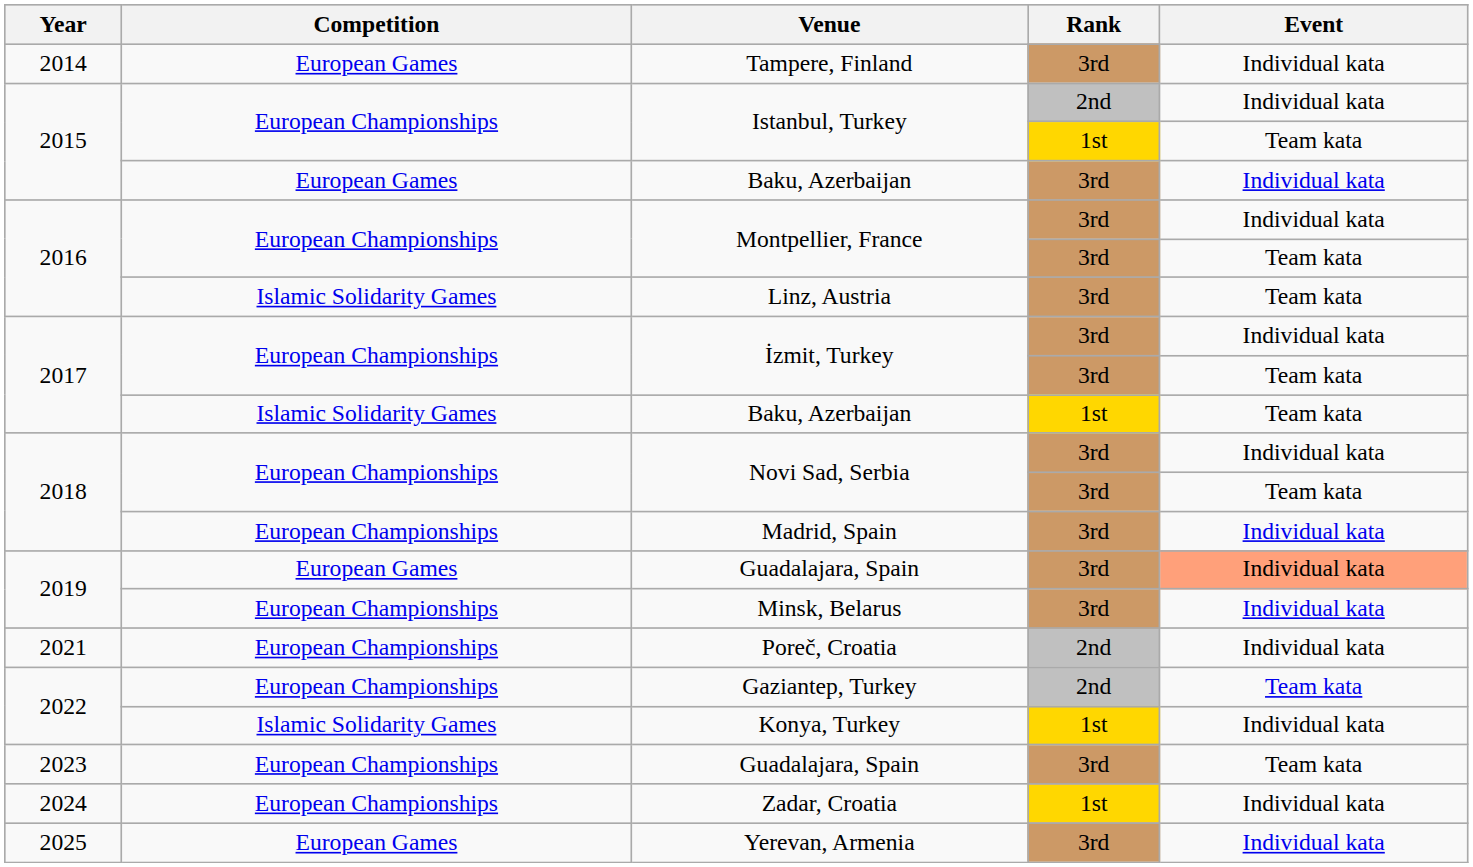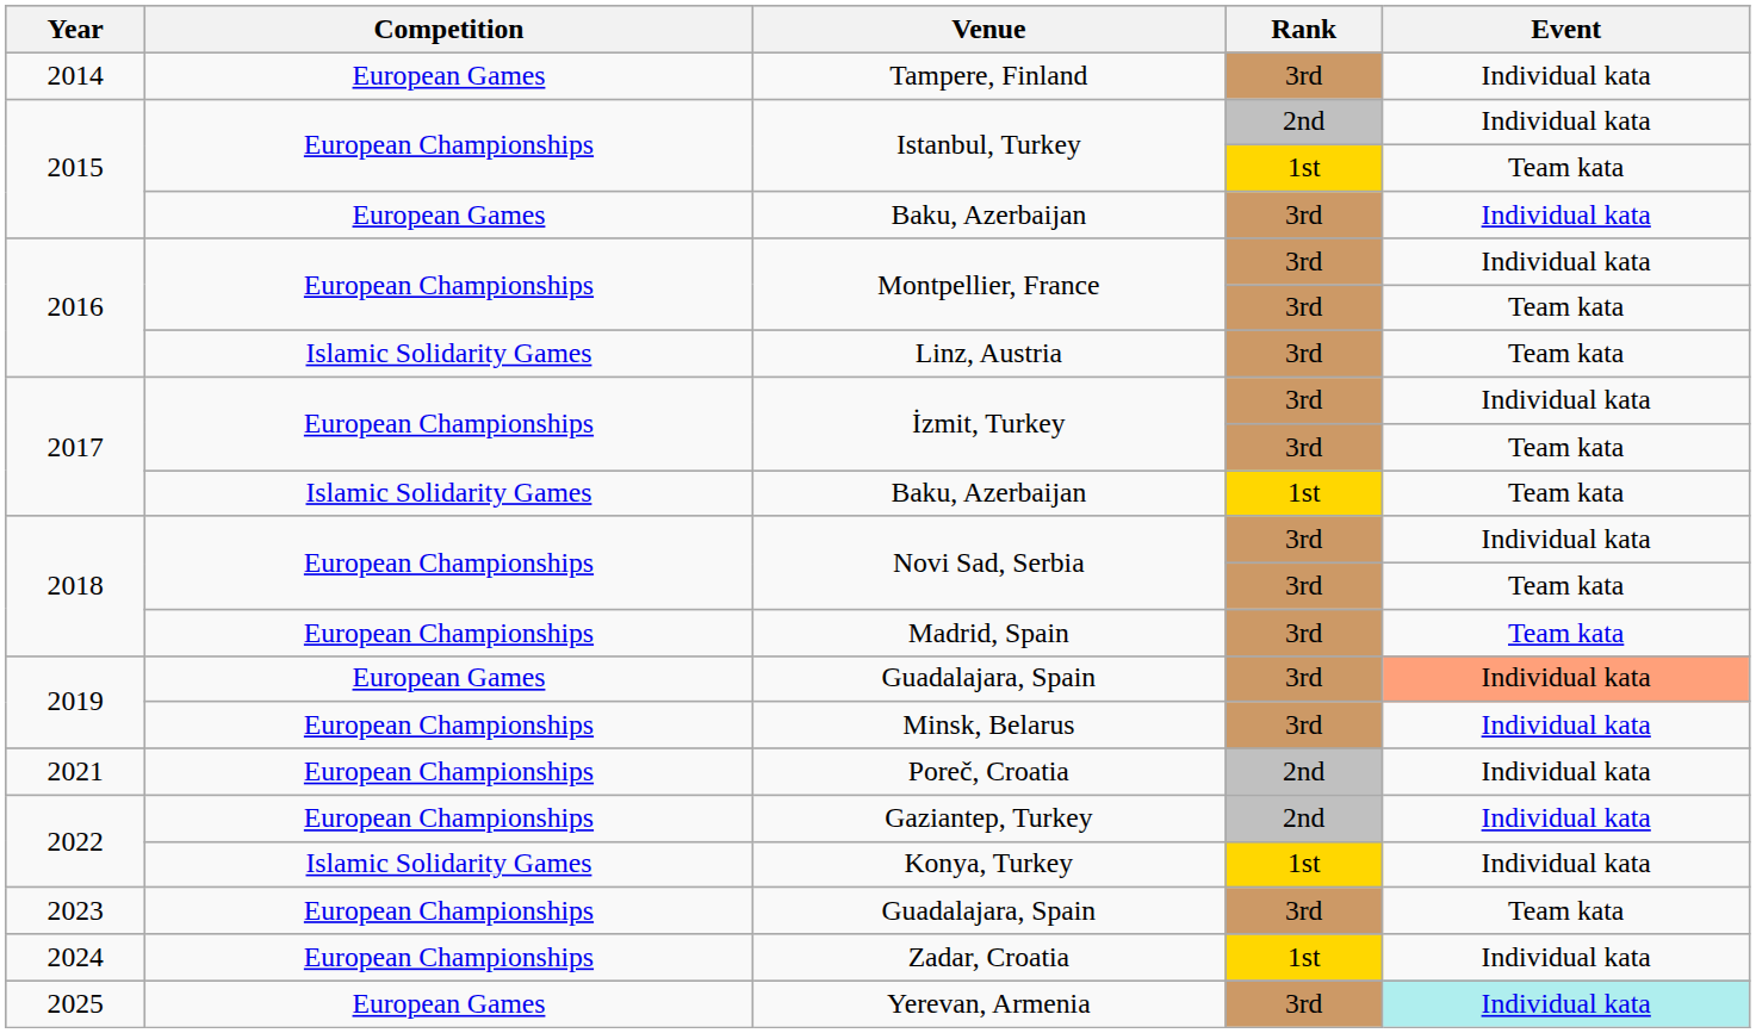Madrid, Spain | Event: Individual kata -> Team kata
Gaziantep, Turkey | Event: Team kata -> Individual kata
Yerevan, Armenia | Event: no background -> paleturquoise background
